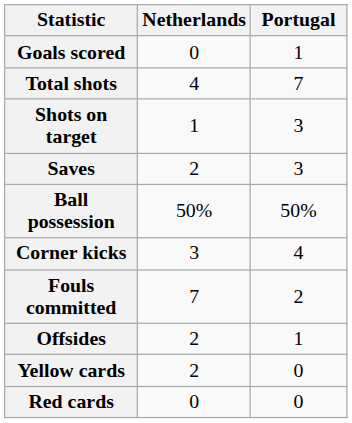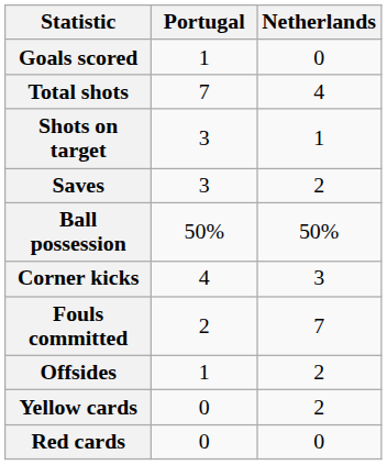columns swapped: Portugal <-> Netherlands
